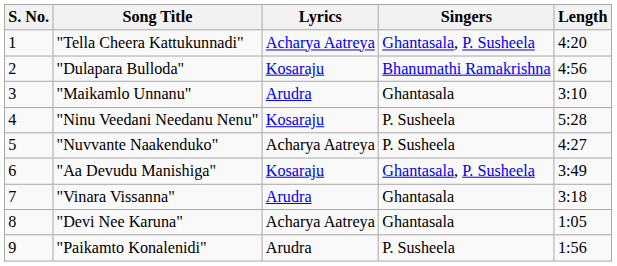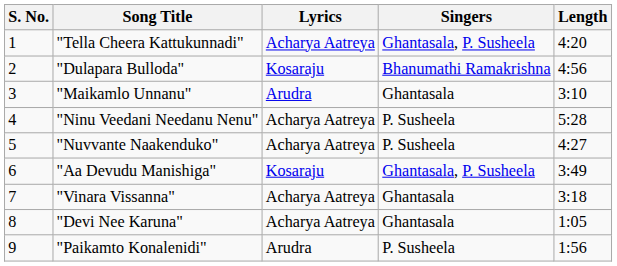"Ninu Veedani Needanu Nenu" | Lyrics: Kosaraju -> Acharya Aatreya
"Vinara Vissanna" | Lyrics: Arudra -> Acharya Aatreya
